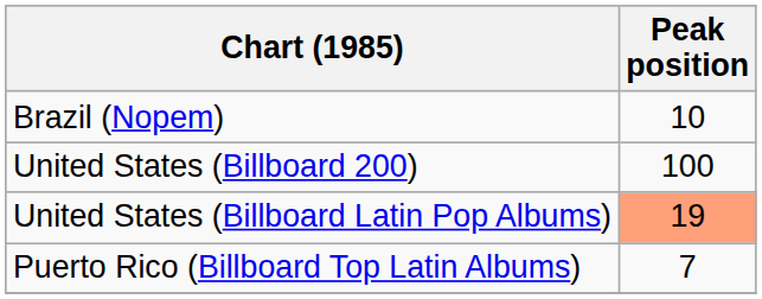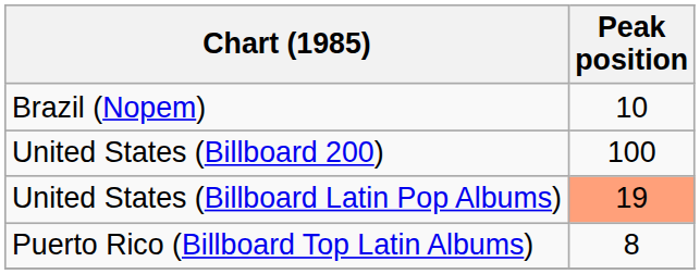Puerto Rico (Billboard Top Latin Albums) | Peak position: 7 -> 8
